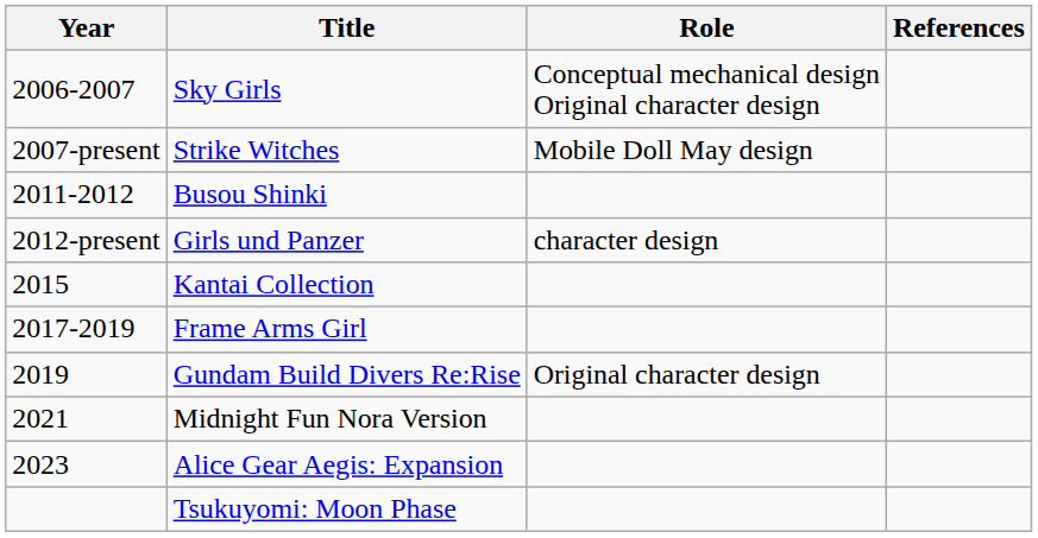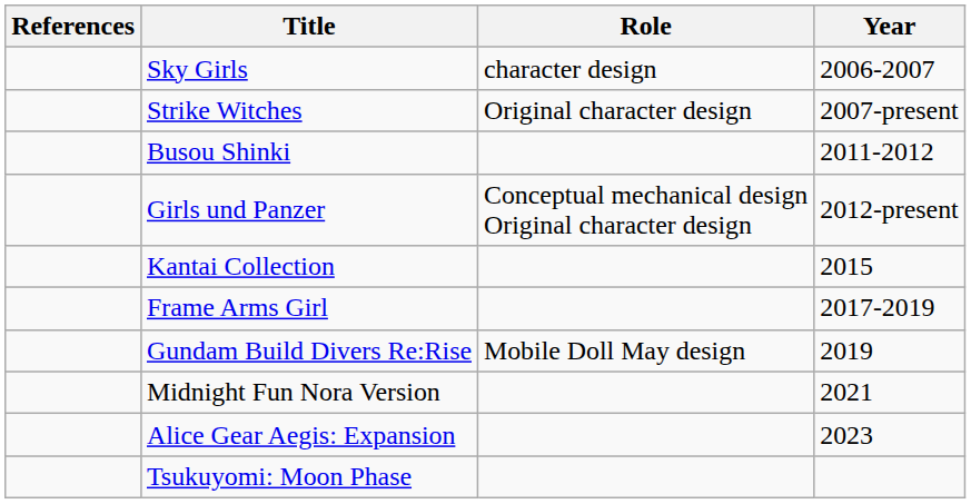columns swapped: Year <-> References
Sky Girls | Role: Conceptual mechanical design Original character design -> character design
Strike Witches | Role: Mobile Doll May design -> Original character design
Girls und Panzer | Role: character design -> Conceptual mechanical design Original character design
Gundam Build Divers Re:Rise | Role: Original character design -> Mobile Doll May design
